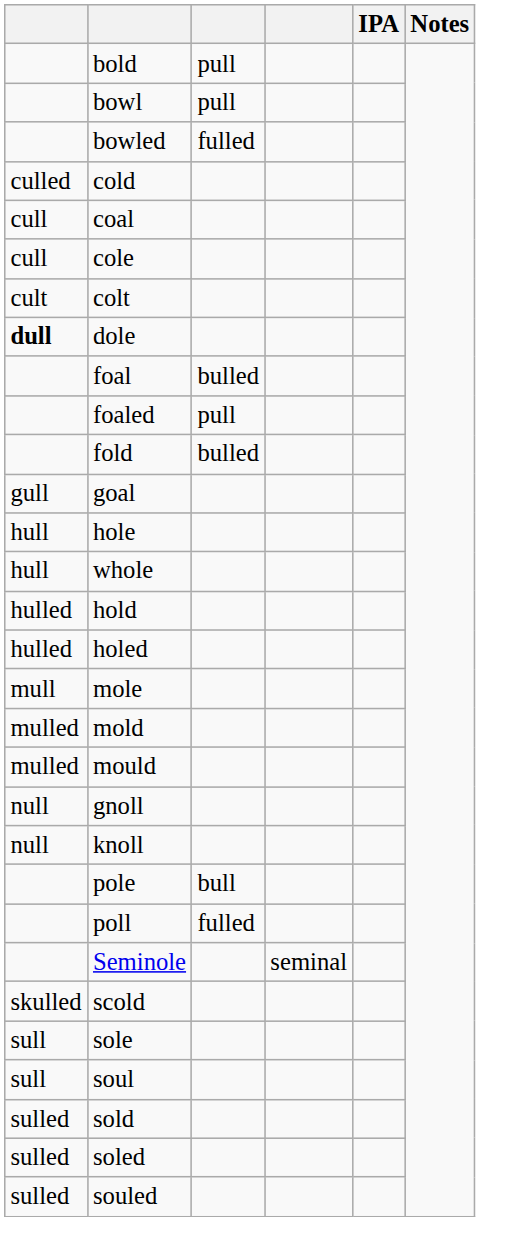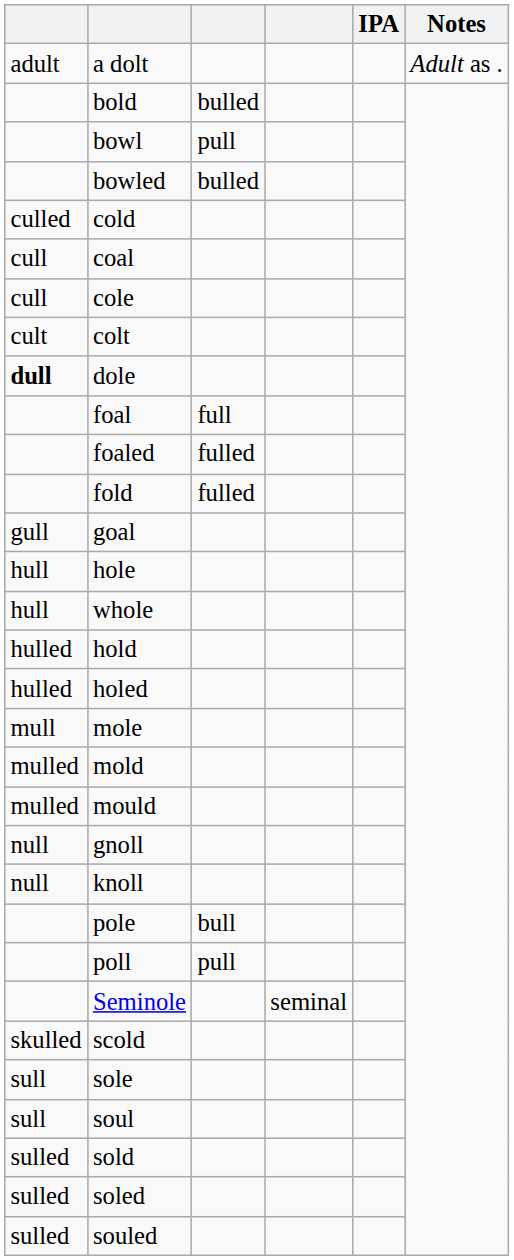+ row: adult | a dolt | Adult as .
bold | column 3: pull -> bulled
bowled | column 3: fulled -> bulled
foal | column 3: bulled -> full
foaled | column 3: pull -> fulled
fold | column 3: bulled -> fulled
poll | column 3: fulled -> pull
